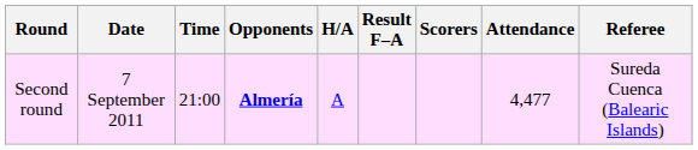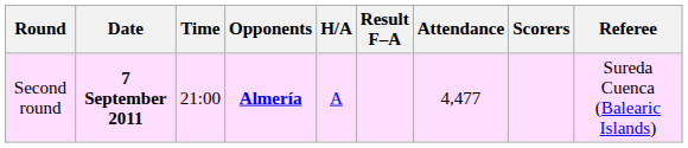columns swapped: Scorers <-> Attendance
Second round | Date: normal -> bold
